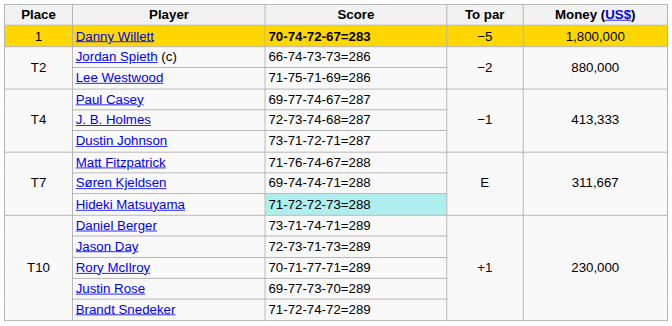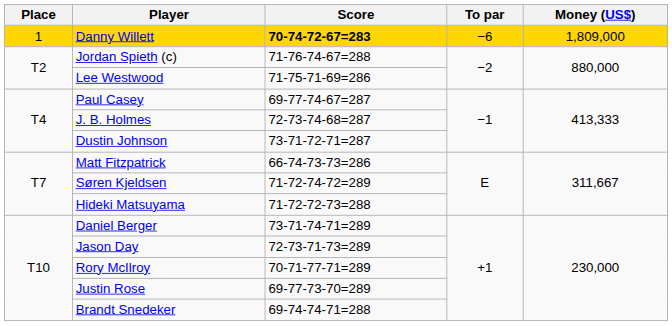Danny Willett | To par: −5 -> −6
Danny Willett | Money (US$): 1,800,000 -> 1,809,000
Jordan Spieth (c) | Score: 66-74-73-73=286 -> 71-76-74-67=288
Matt Fitzpatrick | Score: 71-76-74-67=288 -> 66-74-73-73=286
Søren Kjeldsen | Score: 69-74-74-71=288 -> 71-72-74-72=289
Hideki Matsuyama | Score: paleturquoise background -> no background
Brandt Snedeker | Score: 71-72-74-72=289 -> 69-74-74-71=288
